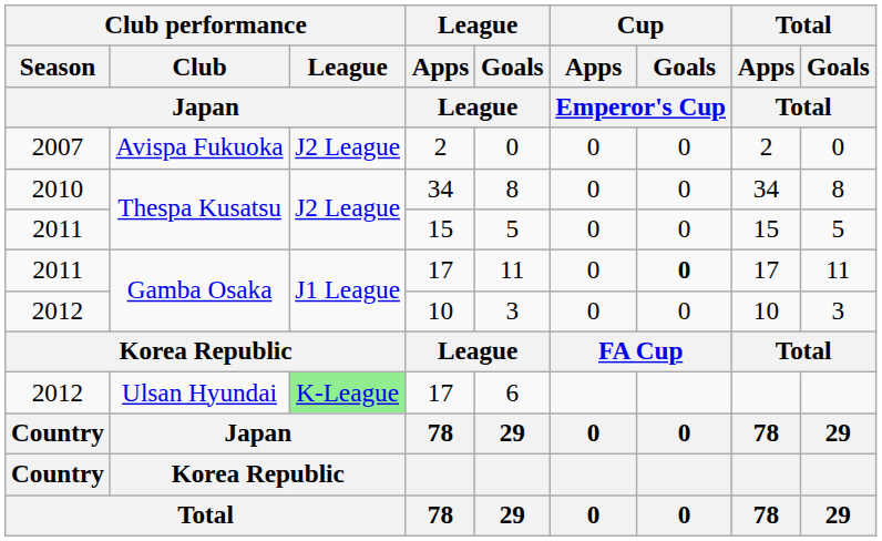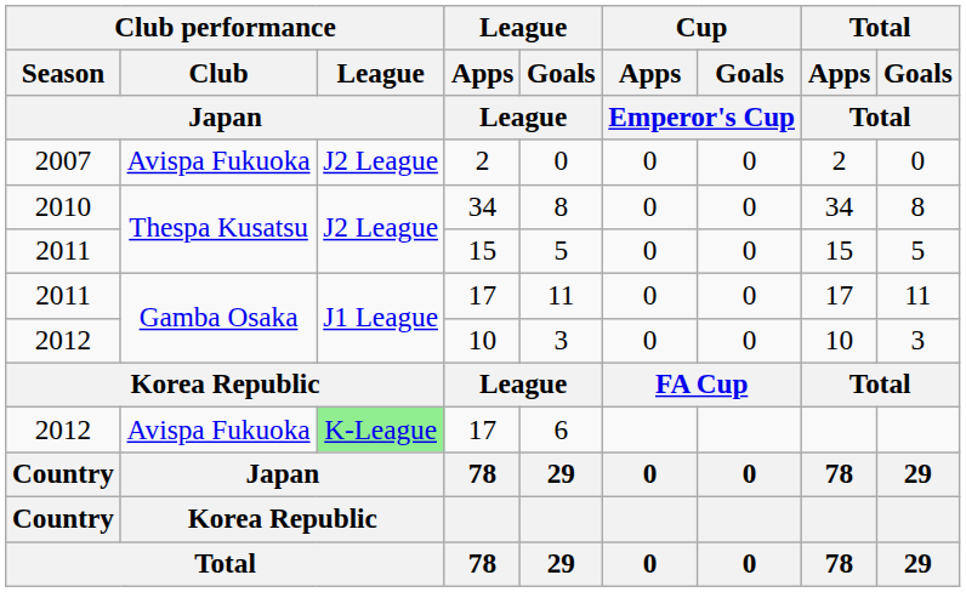2011 / 17 | Cup / Goals / Emperor's Cup: bold -> normal
2012 / 17 | Club performance / Club / Japan: Ulsan Hyundai -> Avispa Fukuoka
